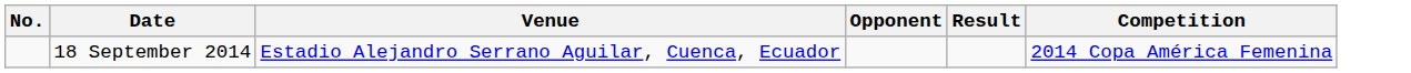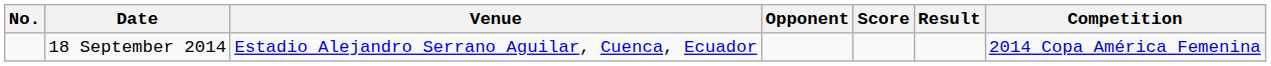+ column: Score
